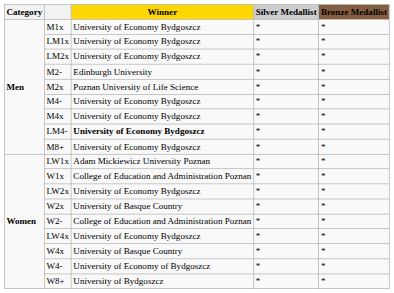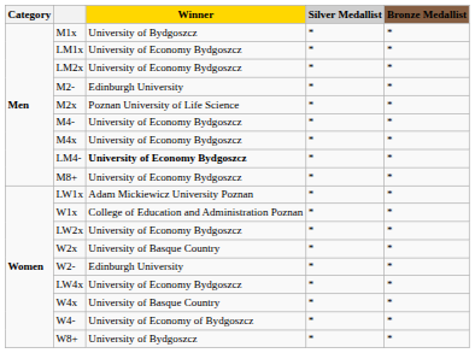M1x | Winner: University of Economy Bydgoszcz -> University of Bydgoszcz
W2- | Winner: College of Education and Administration Poznan -> Edinburgh University
